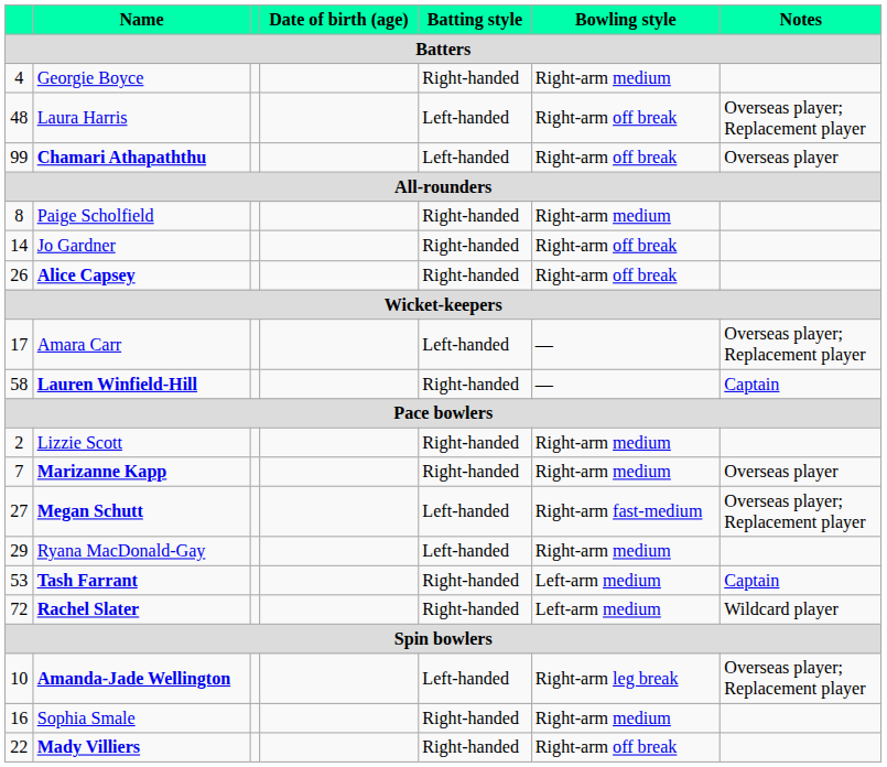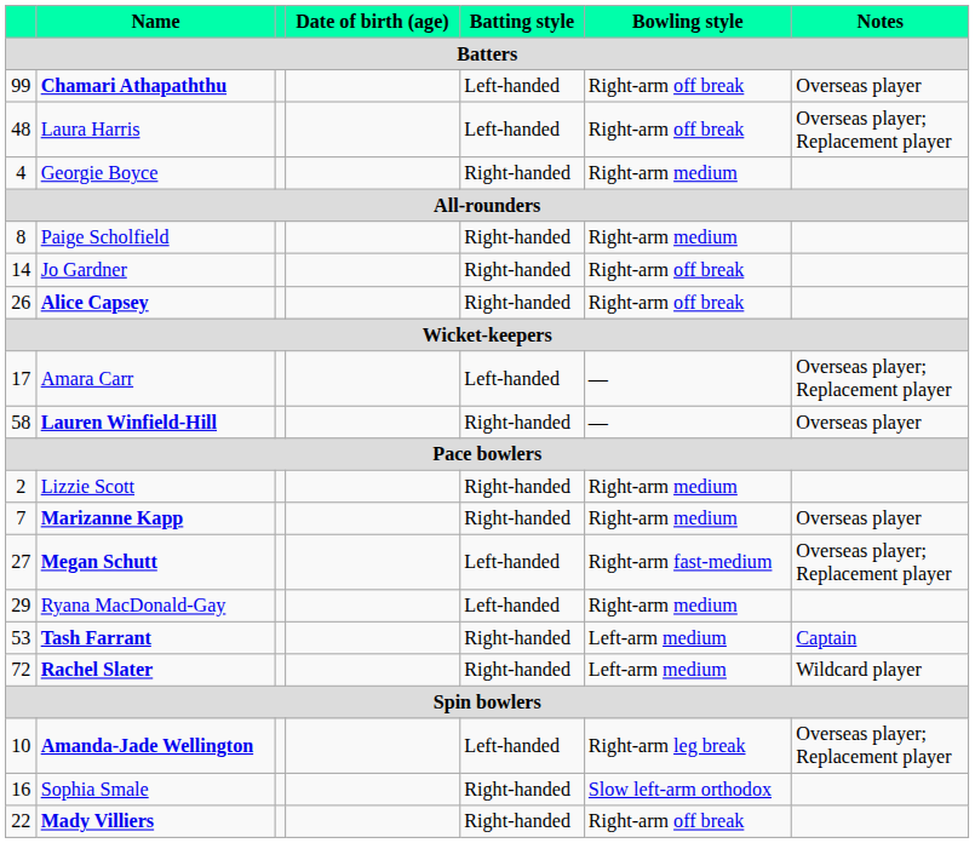rows swapped: Georgie Boyce <-> Chamari Athapaththu
Lauren Winfield-Hill | Notes: Captain -> Overseas player
Sophia Smale | Bowling style: Right-arm medium -> Slow left-arm orthodox
